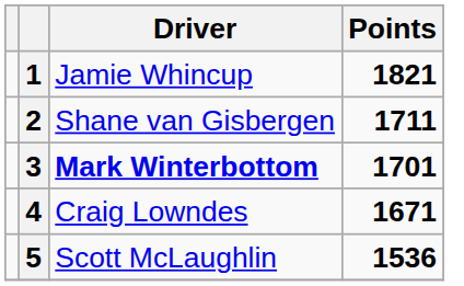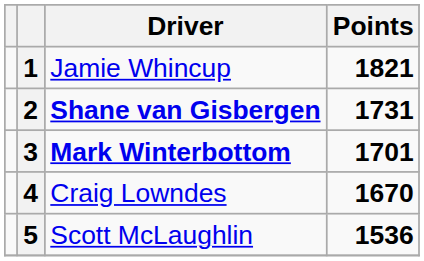2 | Driver: normal -> bold
2 | Points: 1711 -> 1731
4 | Points: 1671 -> 1670
